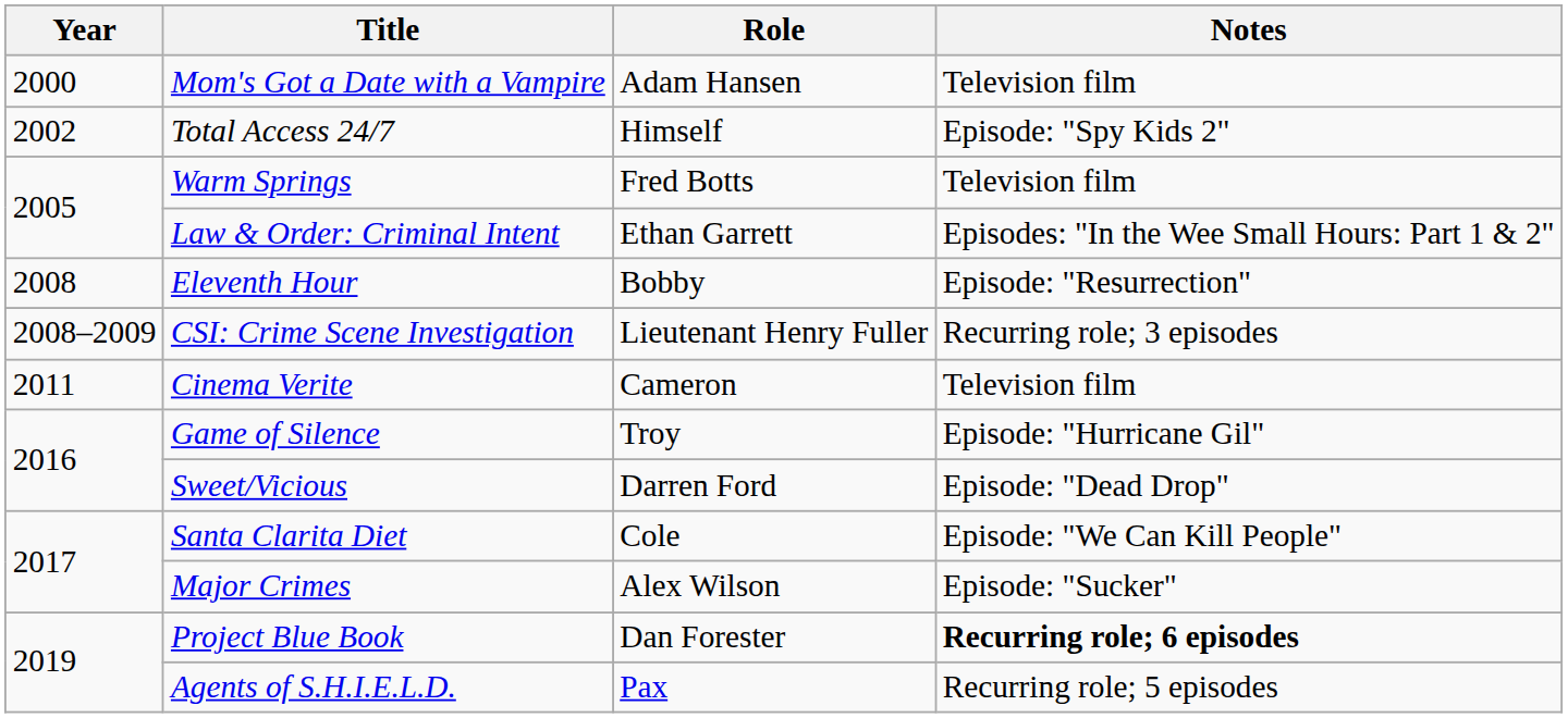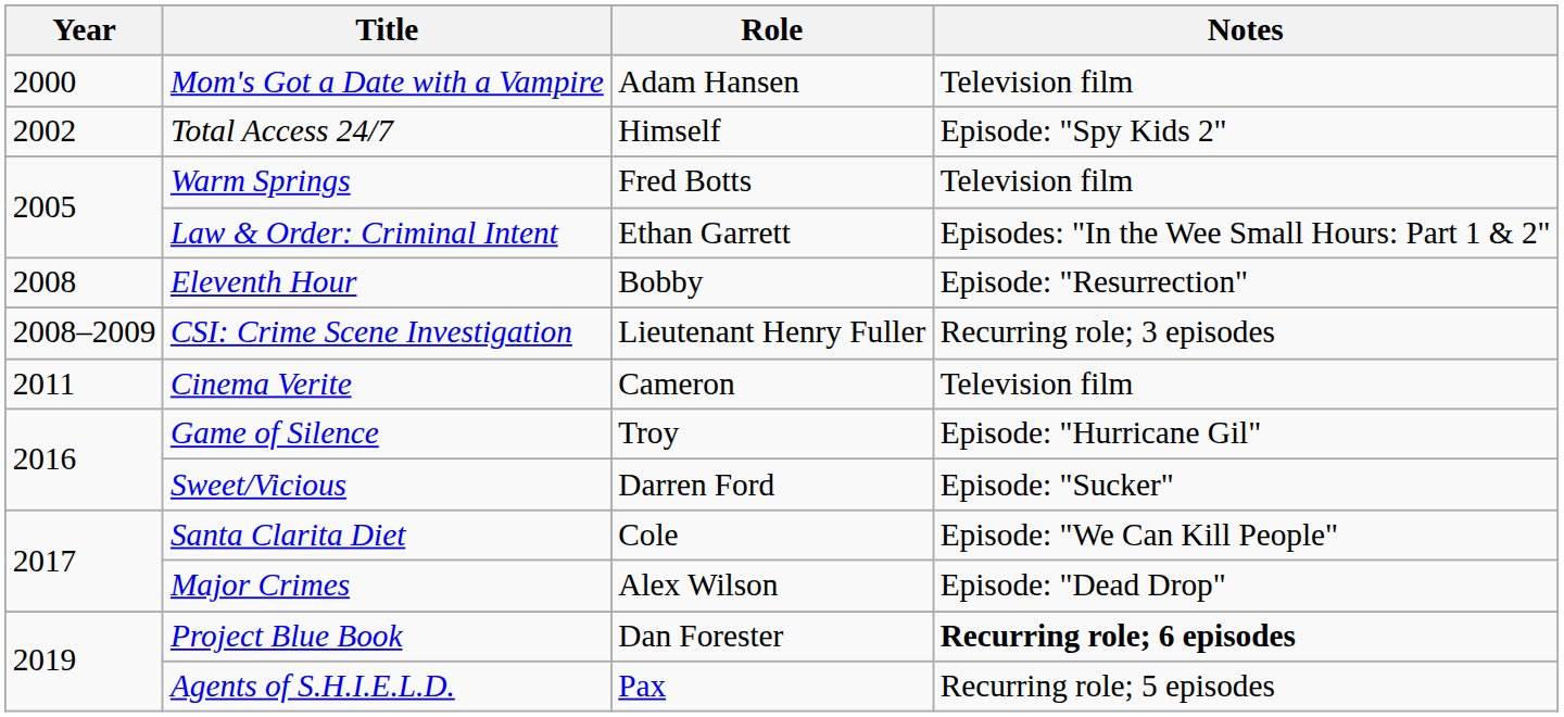Sweet/Vicious | Notes: Episode: "Dead Drop" -> Episode: "Sucker"
Major Crimes | Notes: Episode: "Sucker" -> Episode: "Dead Drop"
